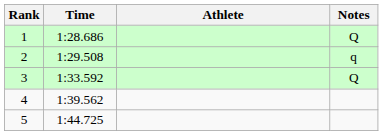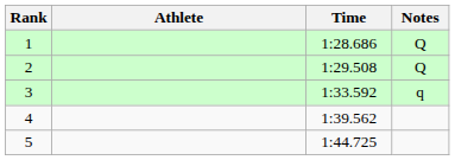columns swapped: Athlete <-> Time
2 | Notes: q -> Q
3 | Notes: Q -> q
